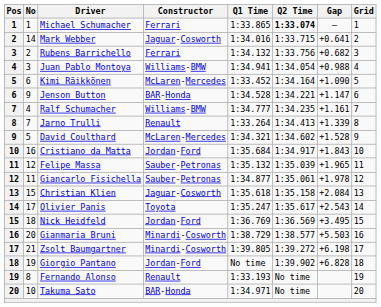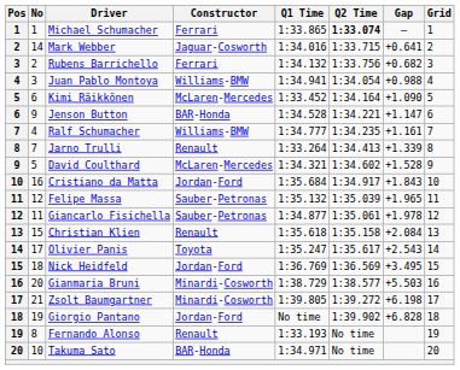Christian Klien | Constructor: Jaguar-Cosworth -> Renault
